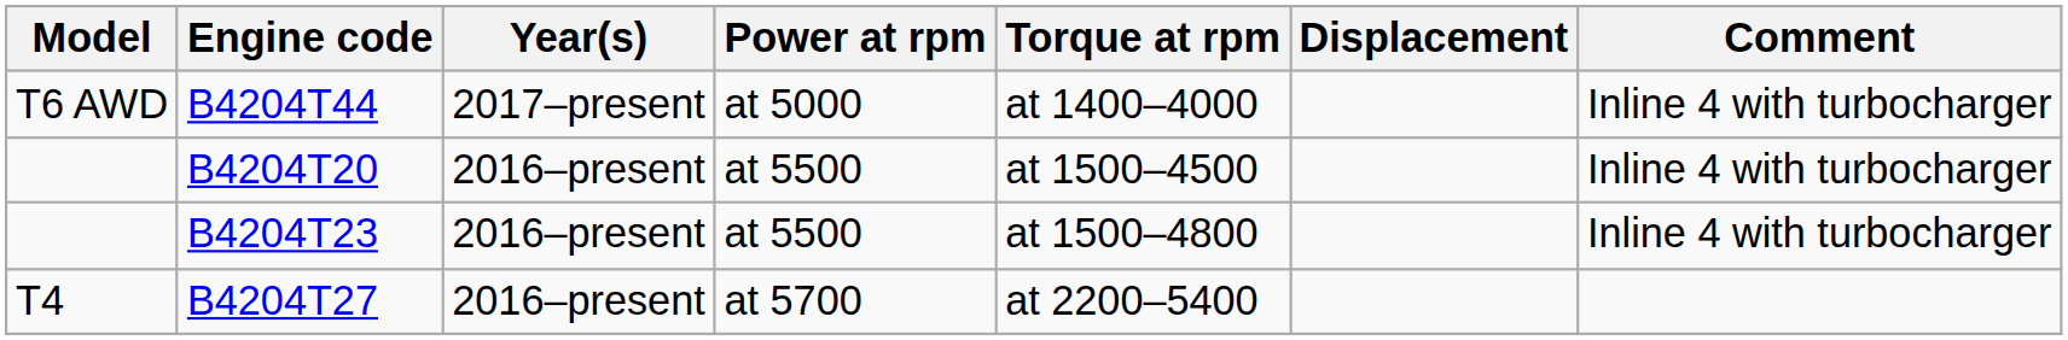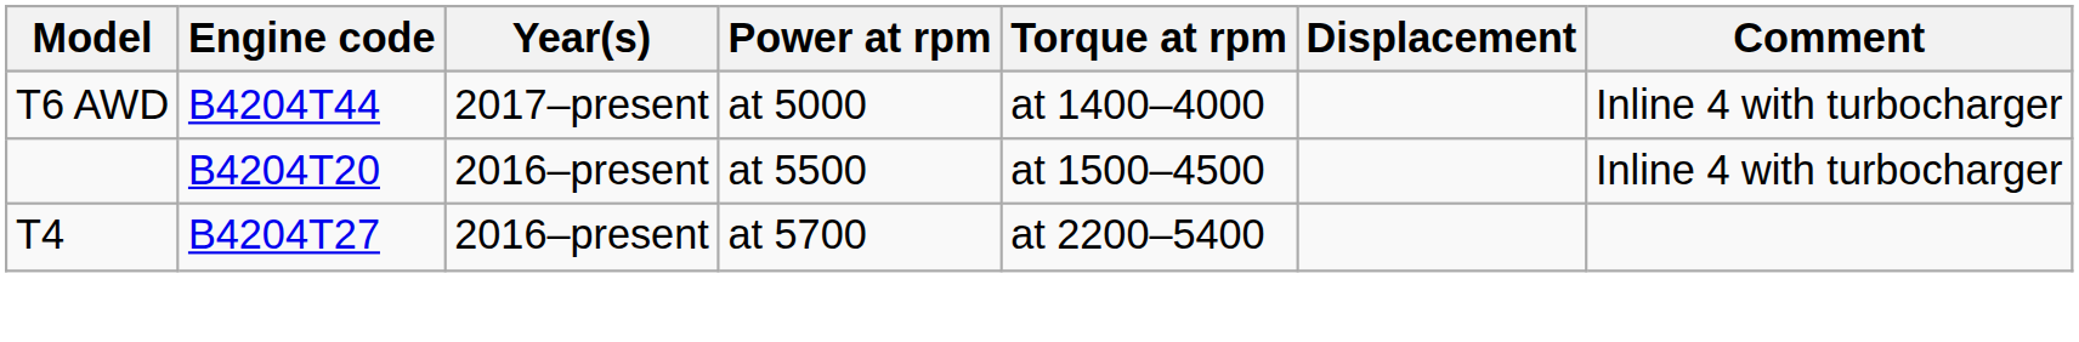- row: B4204T23 | 2016–present | at 5500 | at 1500–4800 | Inline 4 with turbocharger
